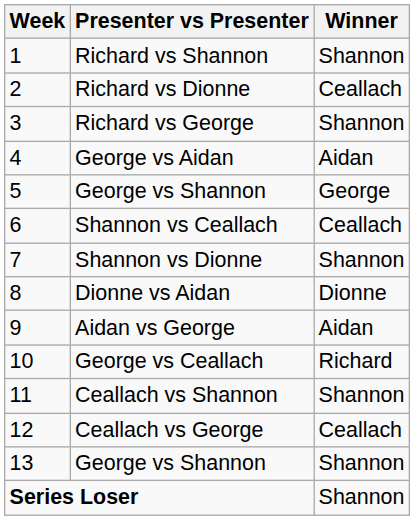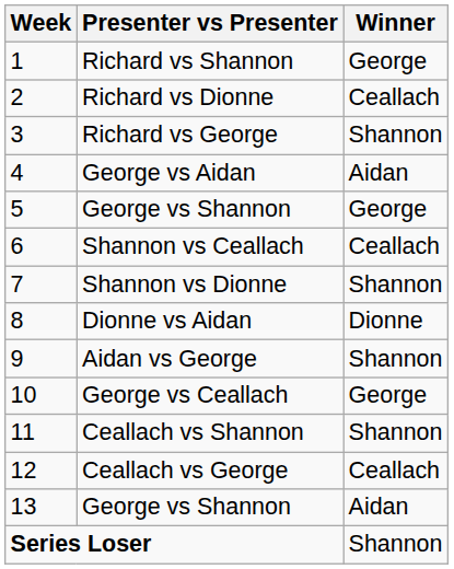Richard vs Shannon | Winner: Shannon -> George
Aidan vs George | Winner: Aidan -> Shannon
George vs Ceallach | Winner: Richard -> George
13 / George vs Shannon | Winner: Shannon -> Aidan
